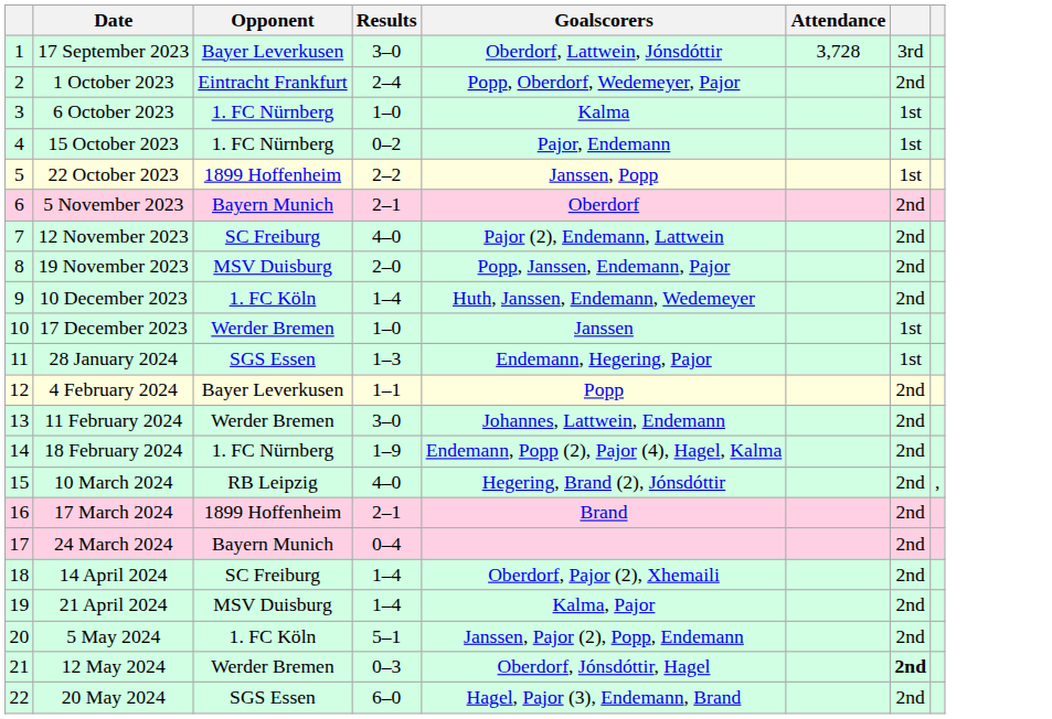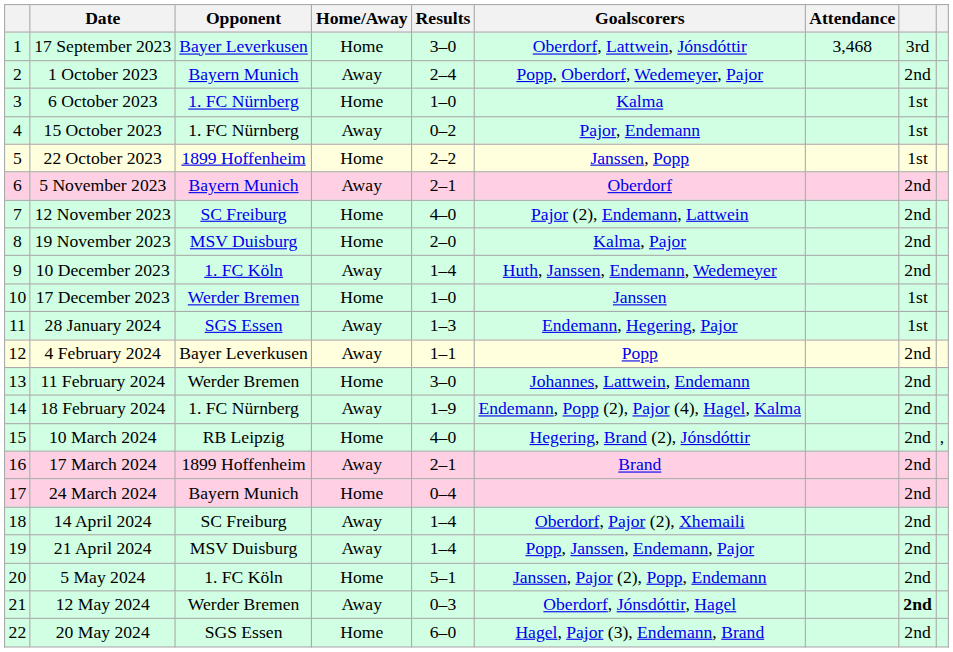+ column: Home/Away | Home | Away | Home | Away | Home | Away | Home | Home | Away | Home | Away | Away | Home | Away | Home | Away | Home | Away | Away | Home | Away | Home
17 September 2023 | Attendance: 3,728 -> 3,468
1 October 2023 | Opponent: Eintracht Frankfurt -> Bayern Munich
19 November 2023 | Goalscorers: Popp, Janssen, Endemann, Pajor -> Kalma, Pajor
21 April 2024 | Goalscorers: Kalma, Pajor -> Popp, Janssen, Endemann, Pajor
